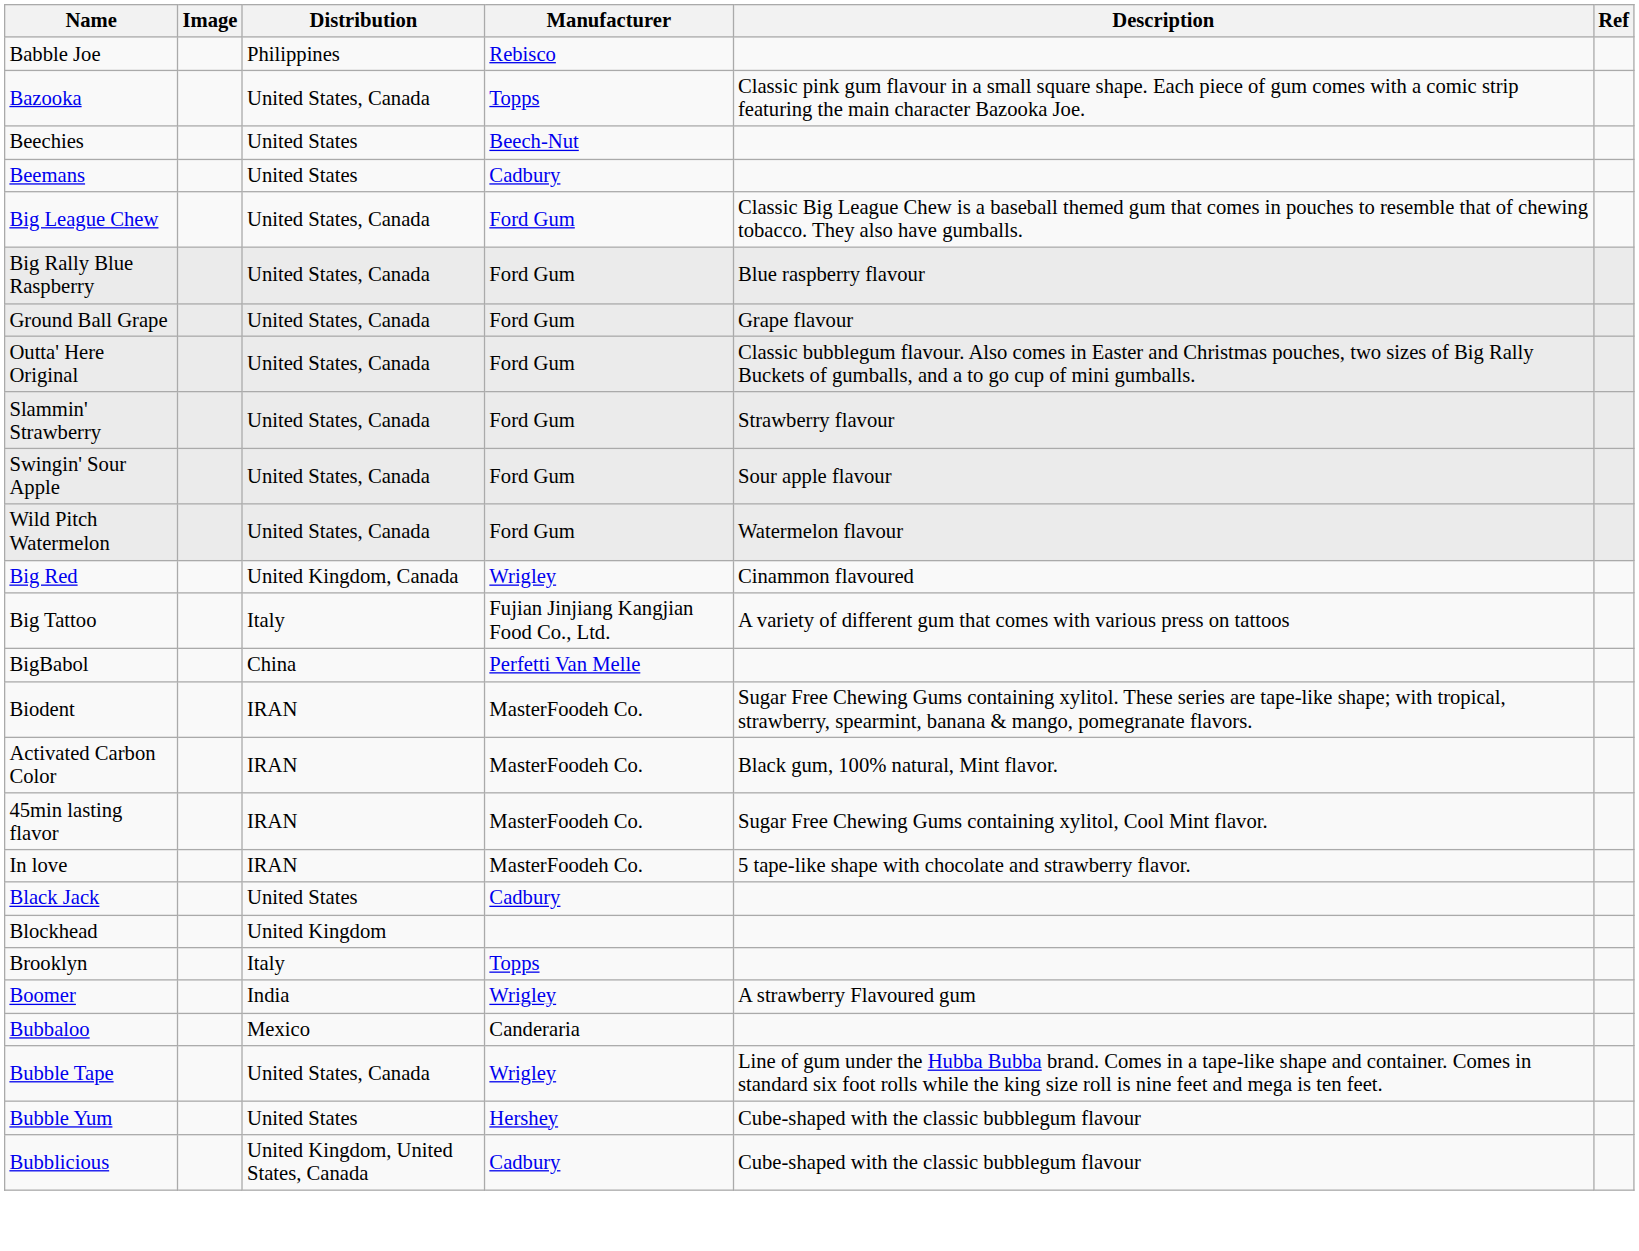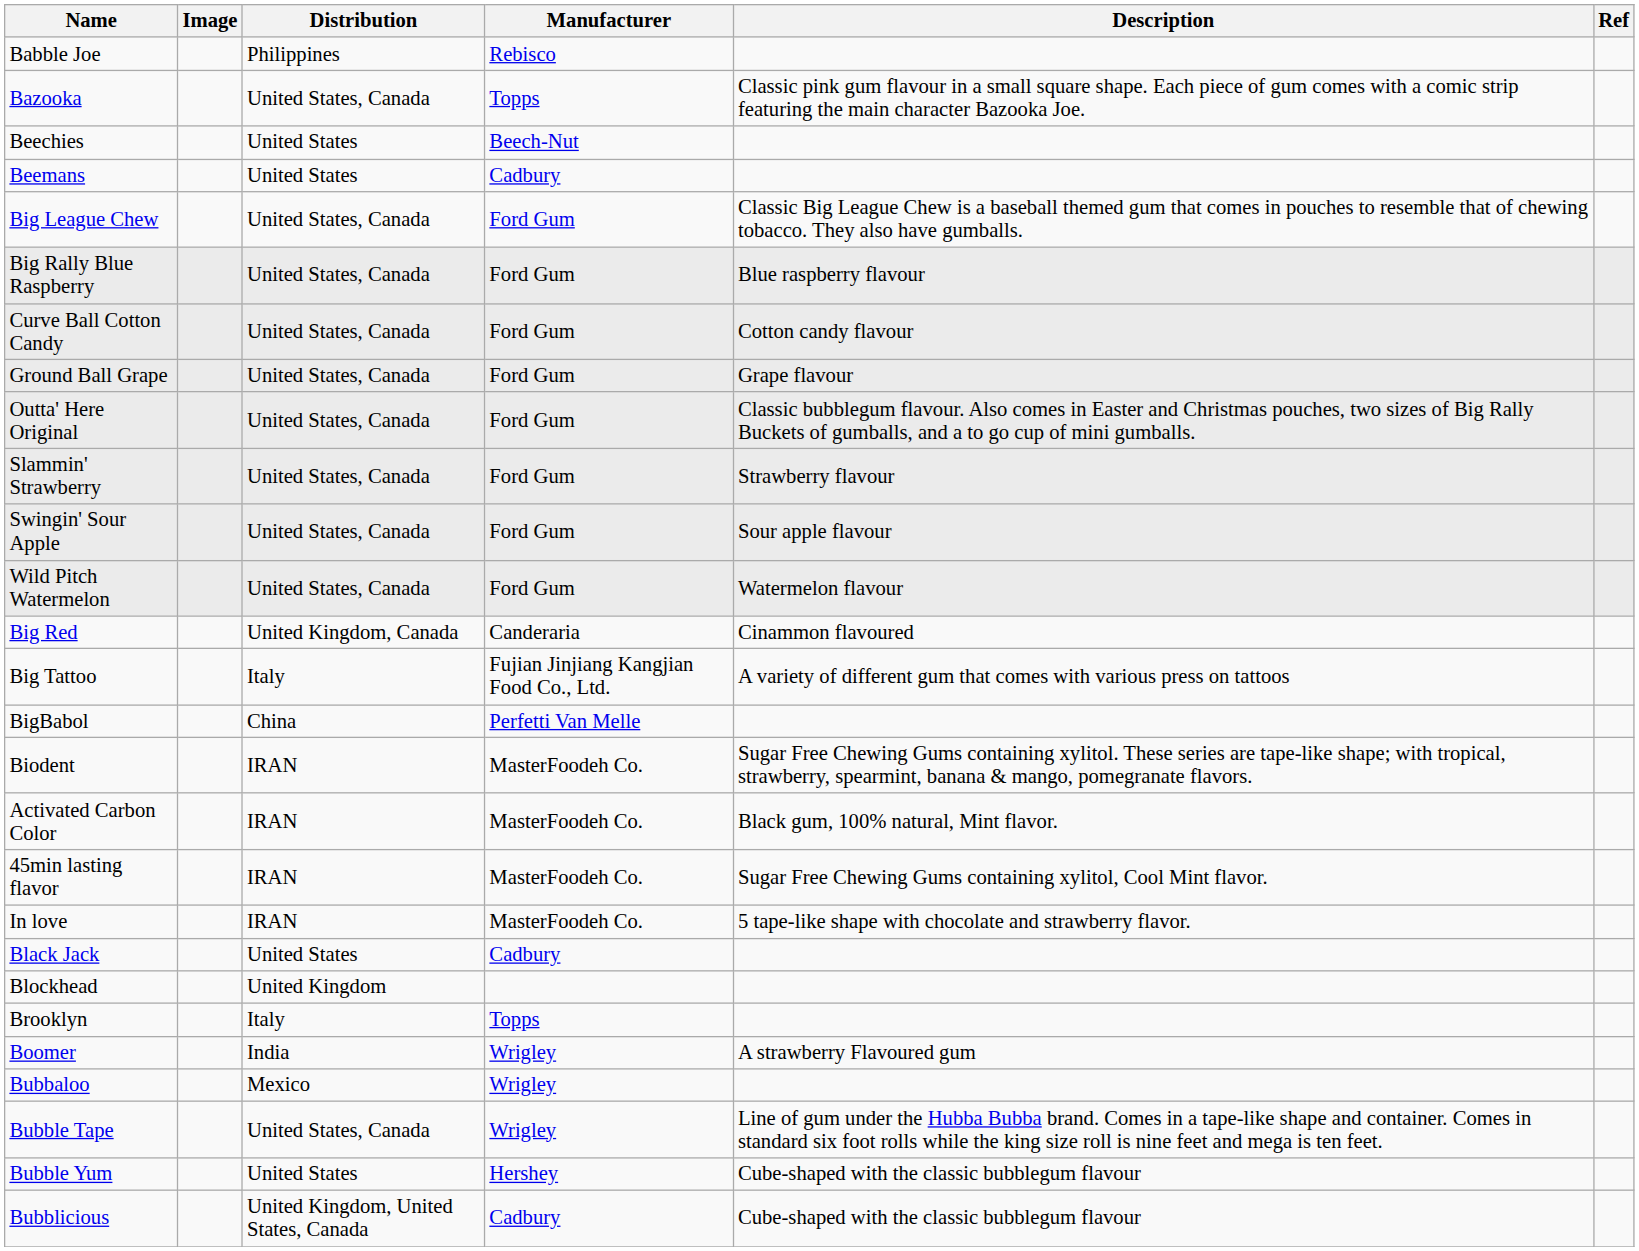+ row: Curve Ball Cotton Candy | United States, Canada | Ford Gum | Cotton candy flavour
Big Red | Manufacturer: Wrigley -> Canderaria
Bubbaloo | Manufacturer: Canderaria -> Wrigley
